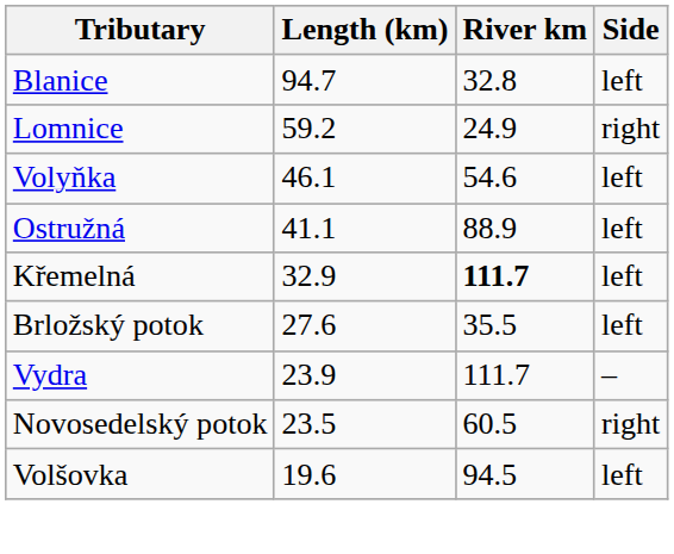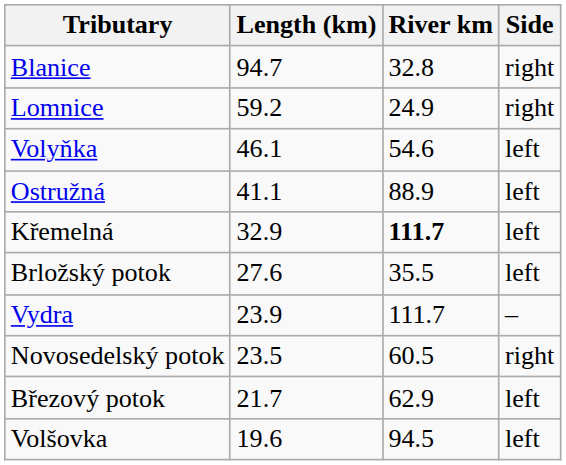Blanice | Side: left -> right
+ row: Březový potok | 21.7 | 62.9 | left
